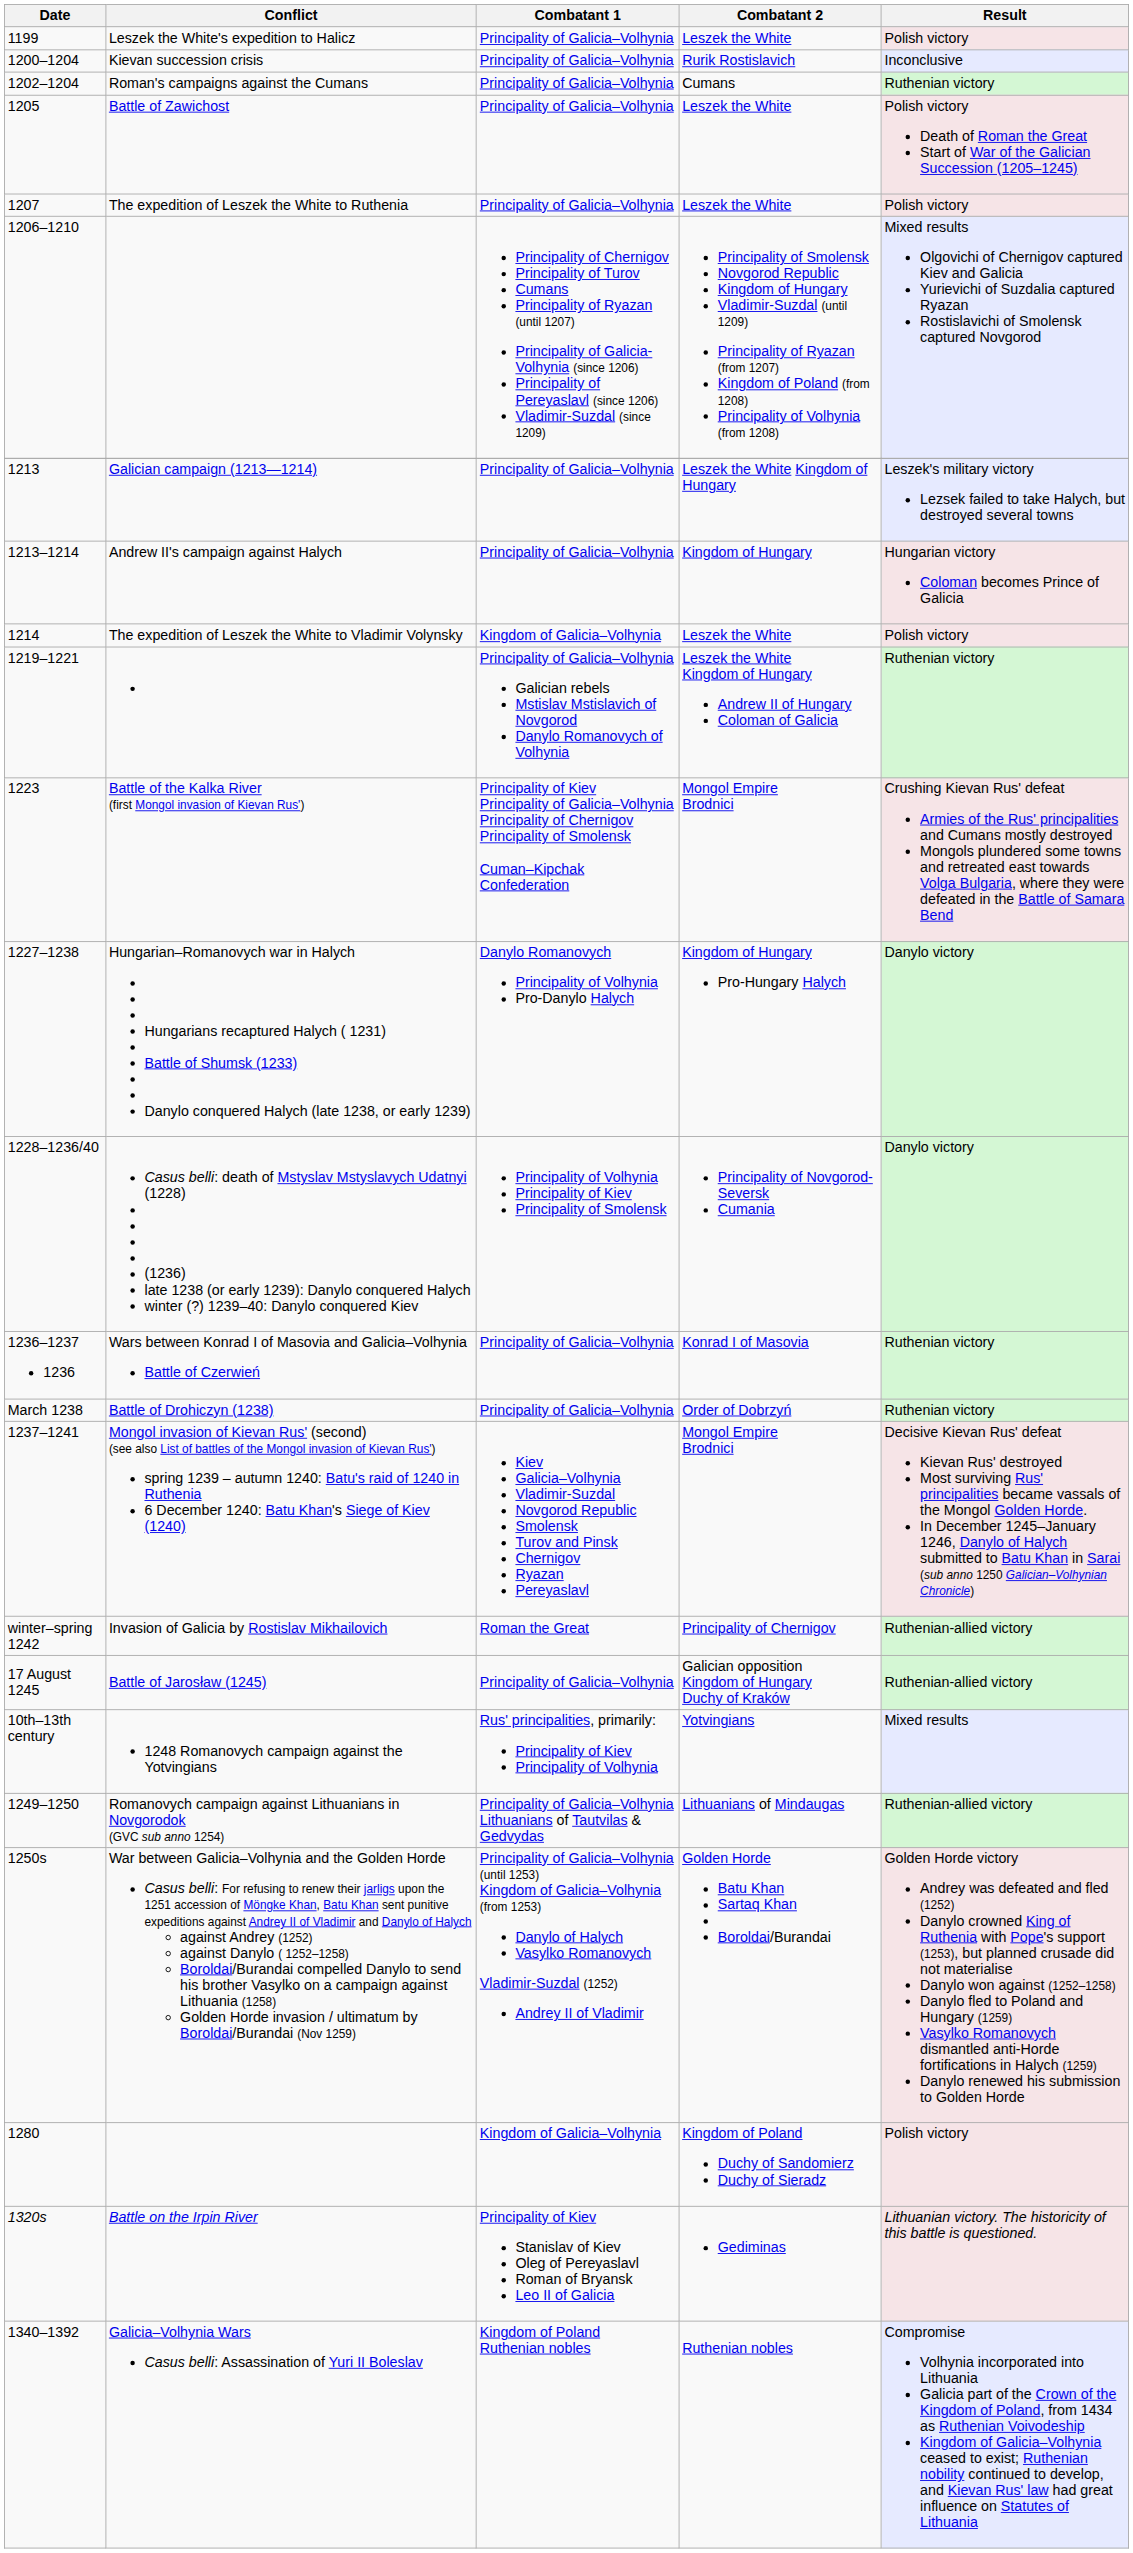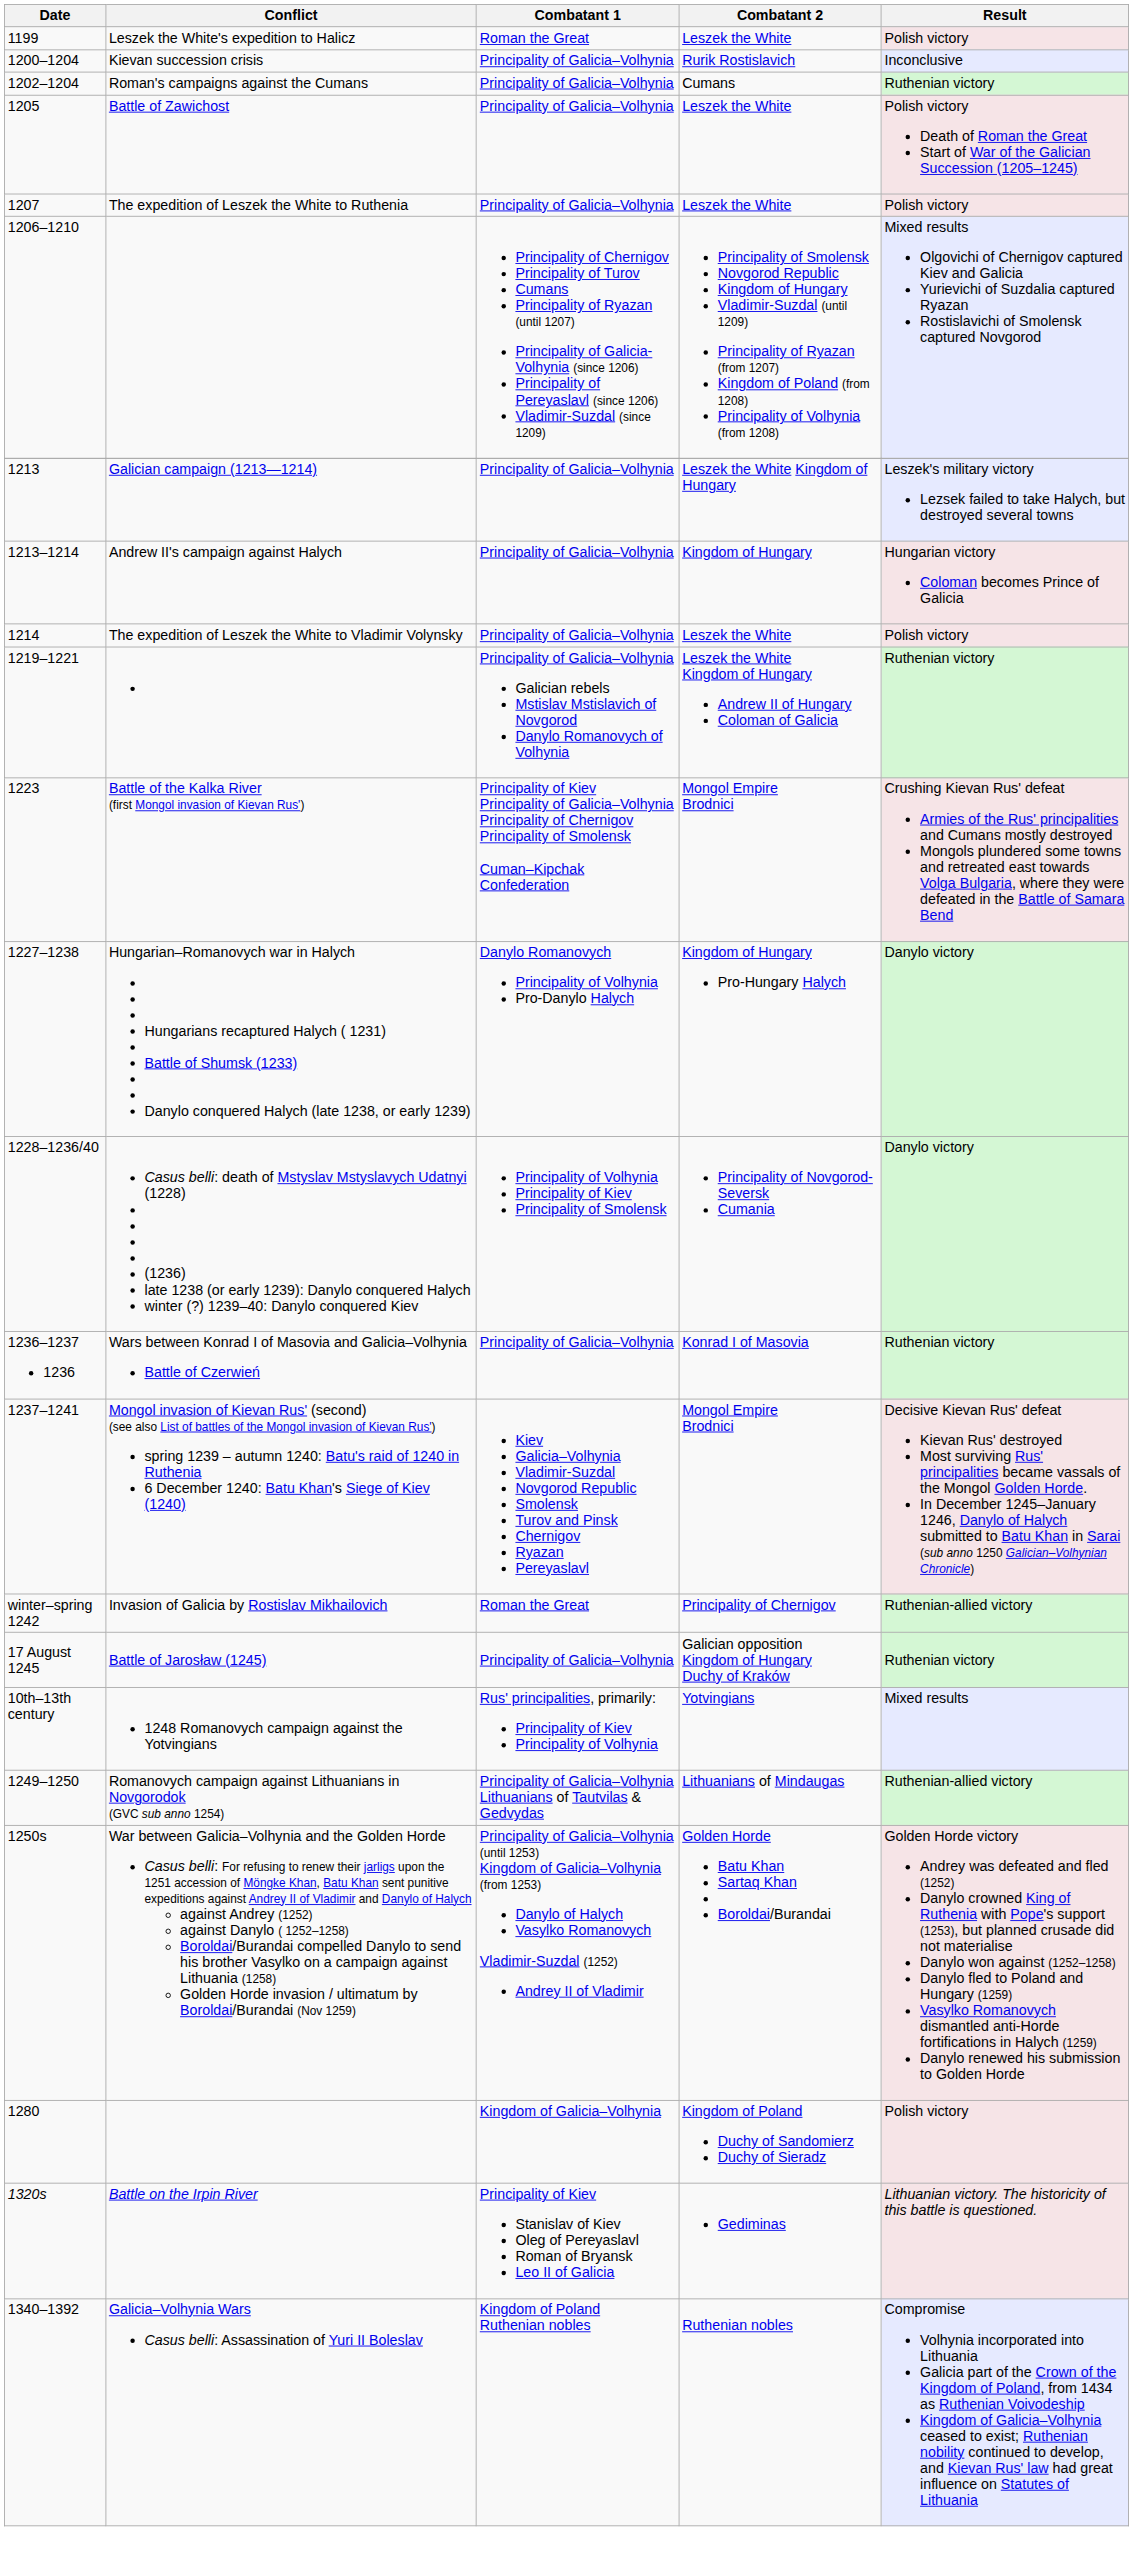Leszek the White's expedition to Halicz | Combatant 1: Principality of Galicia–Volhynia -> Roman the Great
The expedition of Leszek the White to Vladimir Volynsky | Combatant 1: Kingdom of Galicia–Volhynia -> Principality of Galicia–Volhynia
- row: March 1238 | Battle of Drohiczyn (1238) | Principality of Galicia–Volhynia | Order of Dobrzyń | Ruthenian victory
Battle of Jarosław (1245) | Result: Ruthenian-allied victory -> Ruthenian victory
